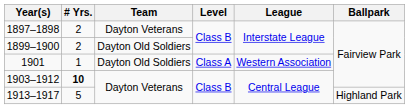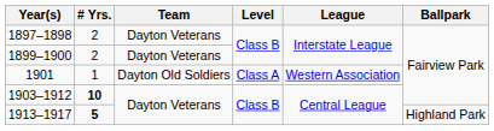1899–1900 | Team: Dayton Old Soldiers -> Dayton Veterans
1913–1917 | # Yrs.: normal -> bold
